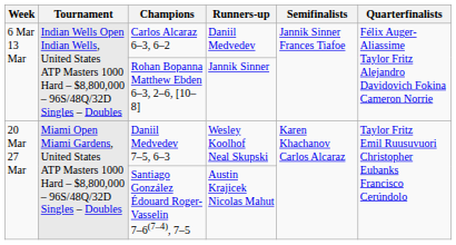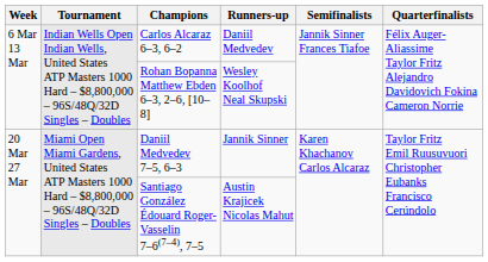Rohan Bopanna Matthew Ebden 6–3, 2–6, [10–8] | Runners-up: Jannik Sinner -> Wesley Koolhof Neal Skupski
Daniil Medvedev 7–5, 6–3 | Runners-up: Wesley Koolhof Neal Skupski -> Jannik Sinner
